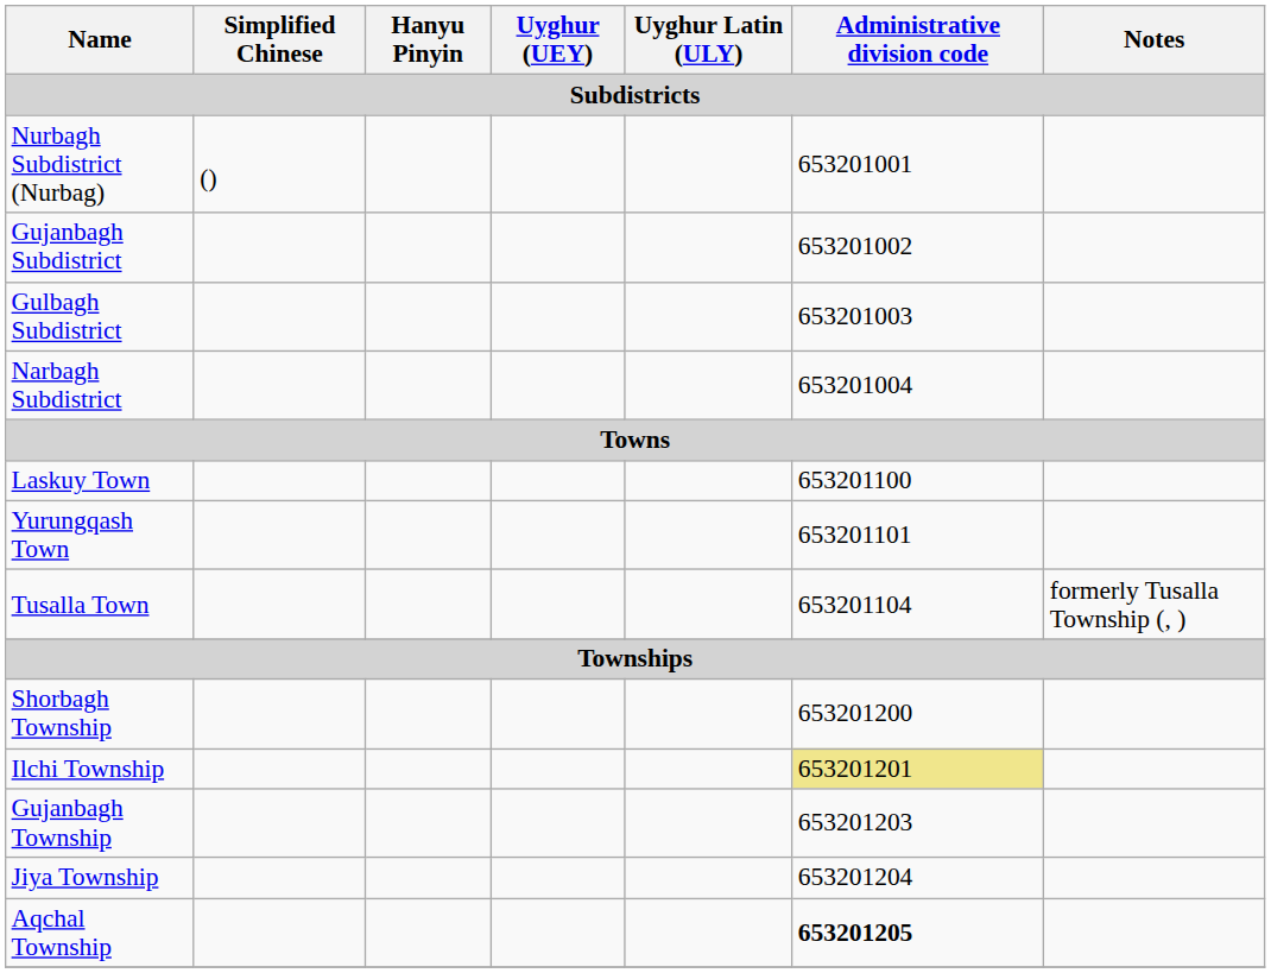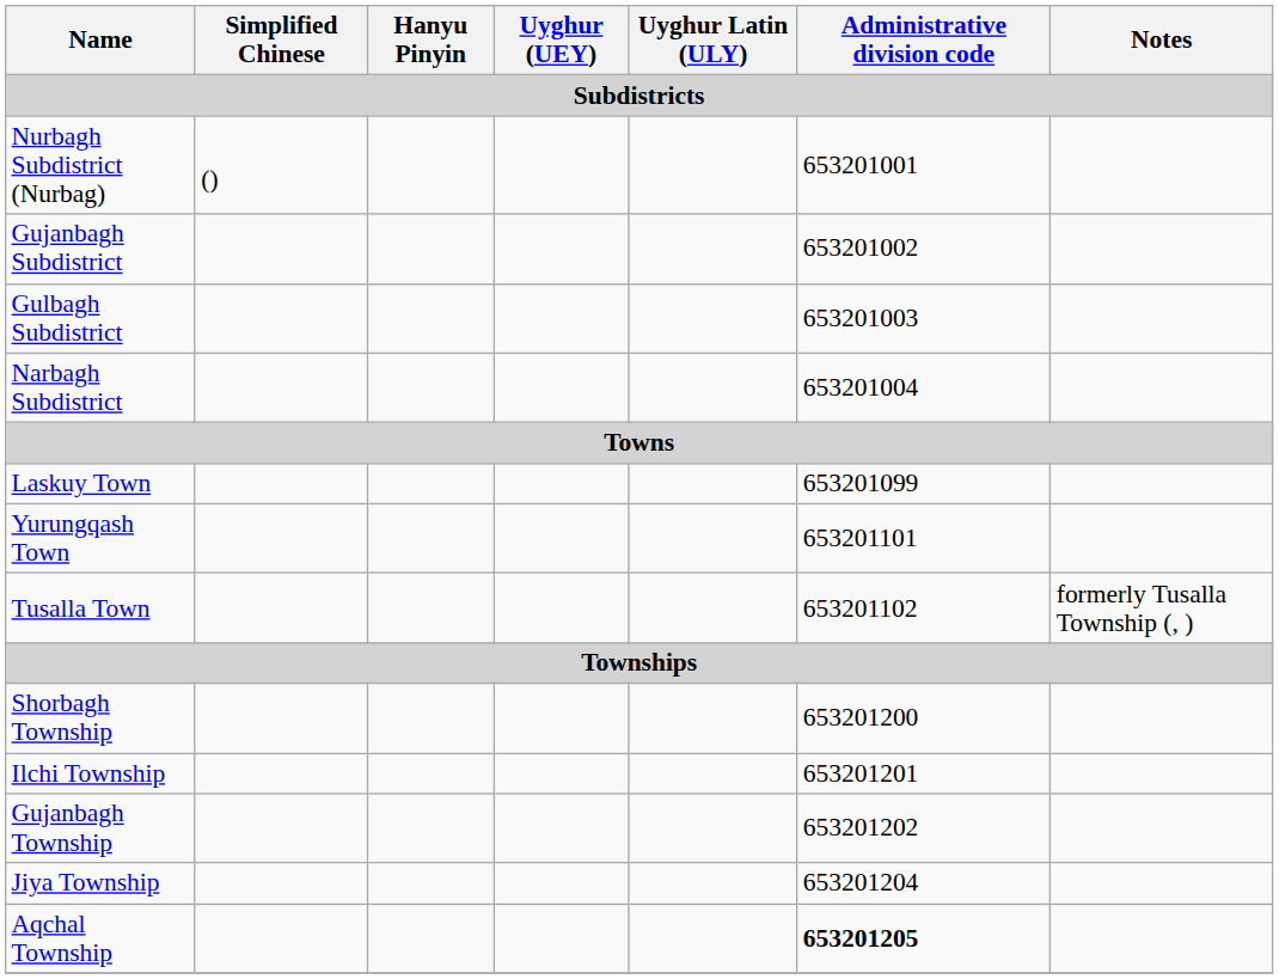Laskuy Town | Administrative division code: 653201100 -> 653201099
Tusalla Town | Administrative division code: 653201104 -> 653201102
Ilchi Township | Administrative division code: khaki background -> no background
Gujanbagh Township | Administrative division code: 653201203 -> 653201202
